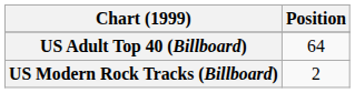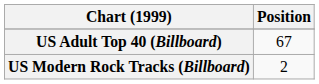US Adult Top 40 (Billboard) | Position: 64 -> 67
